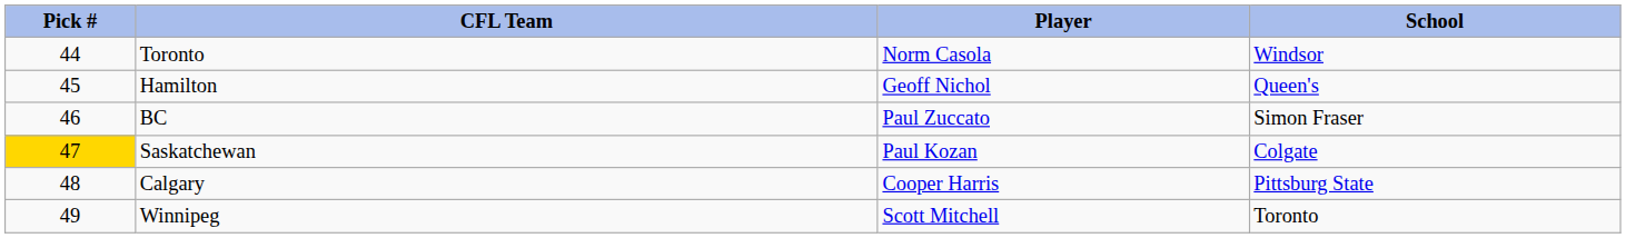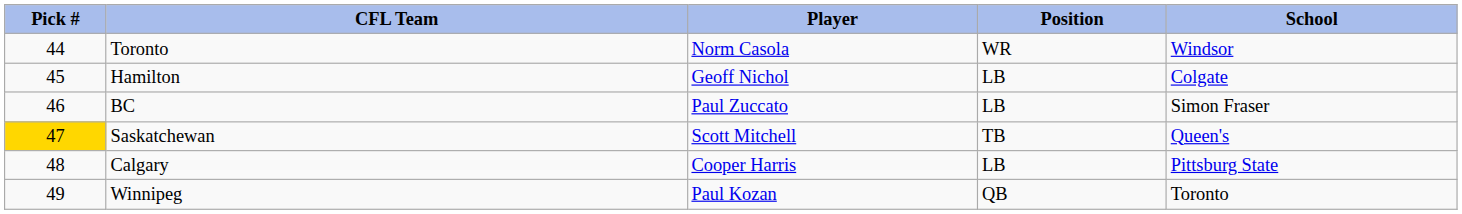+ column: Position | WR | LB | LB | TB | LB | QB
Hamilton | School: Queen's -> Colgate
Saskatchewan | Player: Paul Kozan -> Scott Mitchell
Saskatchewan | School: Colgate -> Queen's
Winnipeg | Player: Scott Mitchell -> Paul Kozan
